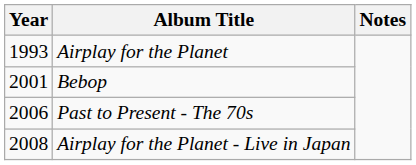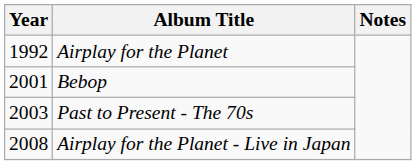Airplay for the Planet | Year: 1993 -> 1992
Past to Present - The 70s | Year: 2006 -> 2003
